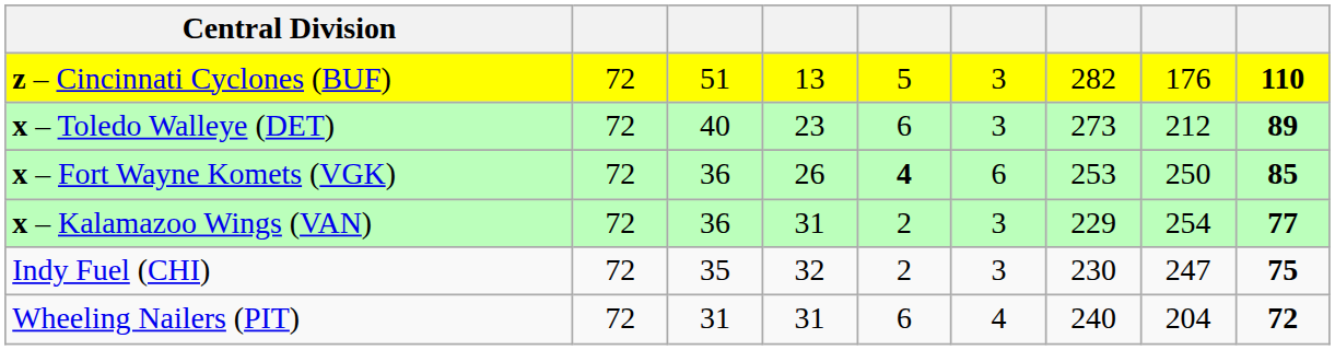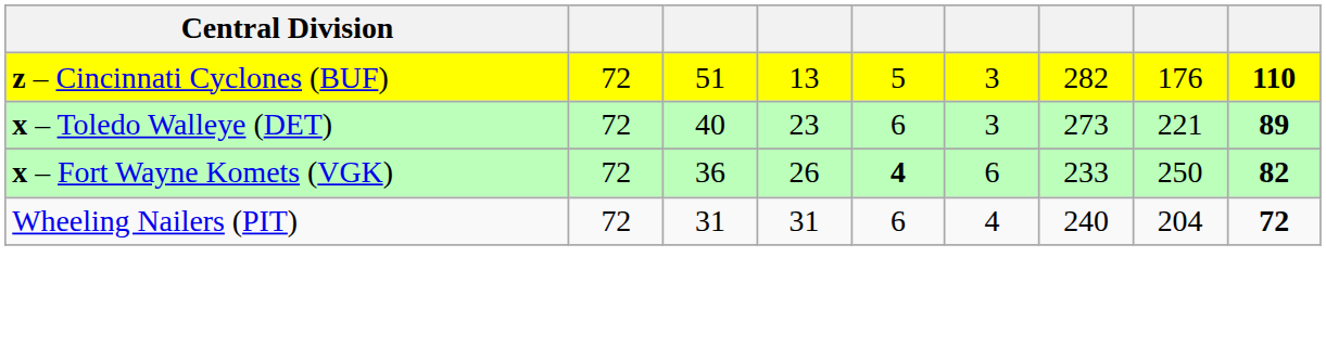x – Toledo Walleye (DET) | column 8: 212 -> 221
x – Fort Wayne Komets (VGK) | column 7: 253 -> 233
x – Fort Wayne Komets (VGK) | column 9: 85 -> 82
- row: x – Kalamazoo Wings (VAN) | 72 | 36 | 31 | 2 | 3 | 229 | 254 | 77
- row: Indy Fuel (CHI) | 72 | 35 | 32 | 2 | 3 | 230 | 247 | 75
